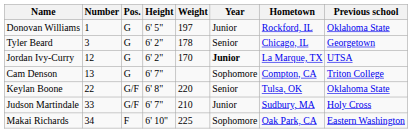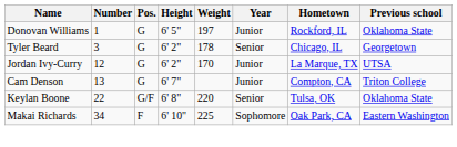Jordan Ivy-Curry | Year: bold -> normal
Cam Denson | Year: Sophomore -> Junior
- row: Judson Martindale | 33 | G/F | 6' 7" | 210 | Junior | Sudbury, MA | Holy Cross
